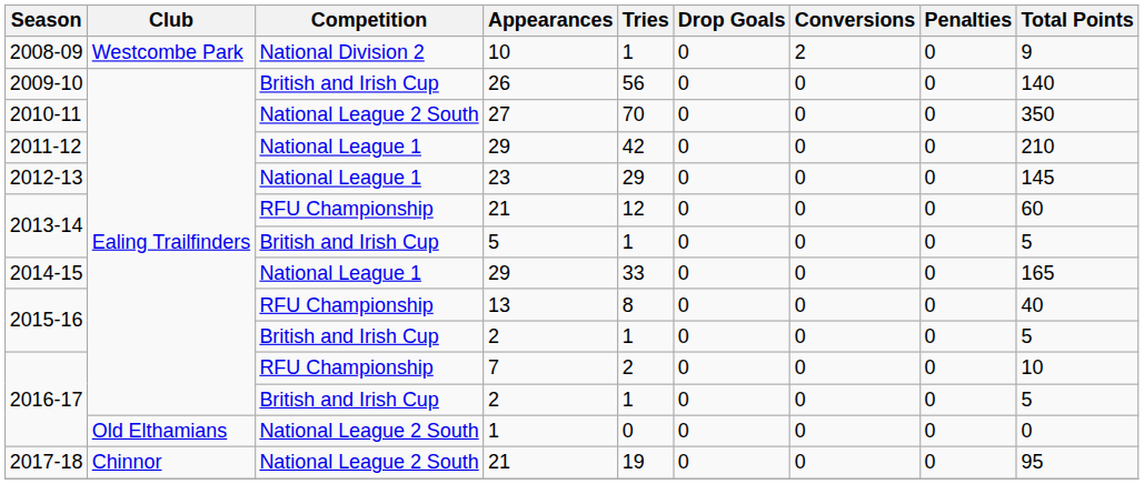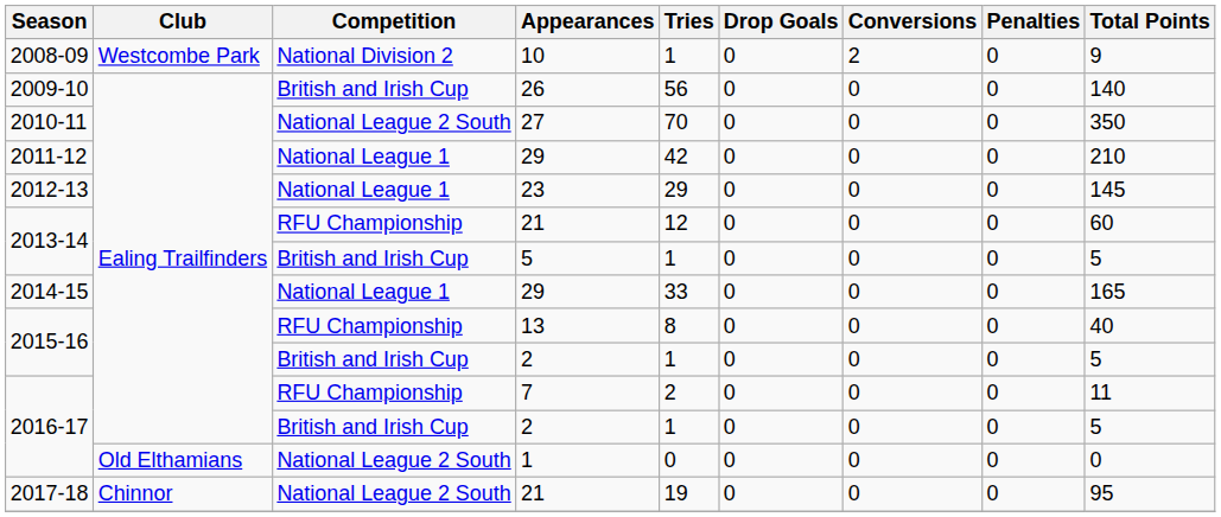7 | Total Points: 10 -> 11
